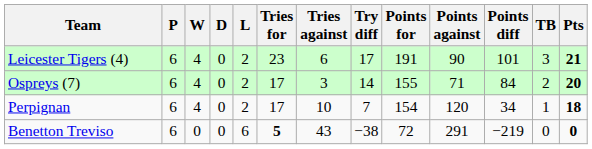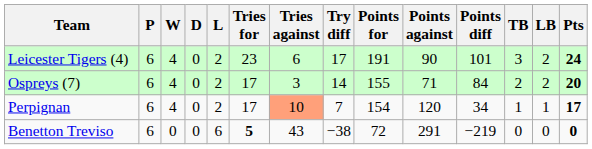+ column: LB | 2 | 2 | 1 | 0
Leicester Tigers (4) | Pts: 21 -> 24
Perpignan | Tries against: no background -> lightsalmon background
Perpignan | Pts: 18 -> 17
